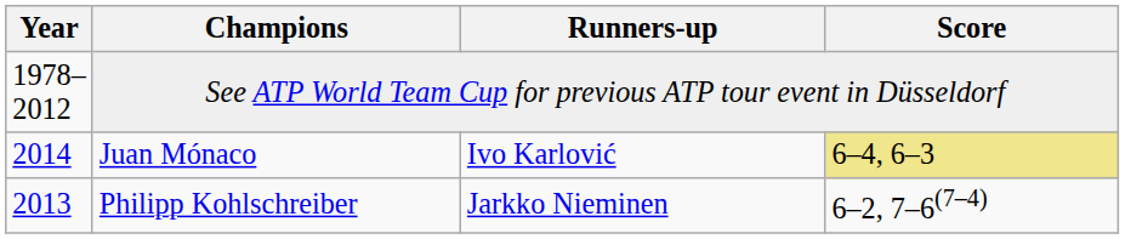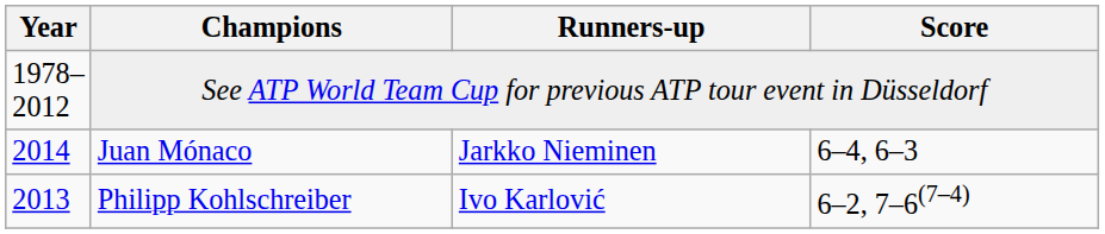Juan Mónaco | Runners-up: Ivo Karlović -> Jarkko Nieminen
Juan Mónaco | Score: khaki background -> no background
Philipp Kohlschreiber | Runners-up: Jarkko Nieminen -> Ivo Karlović
